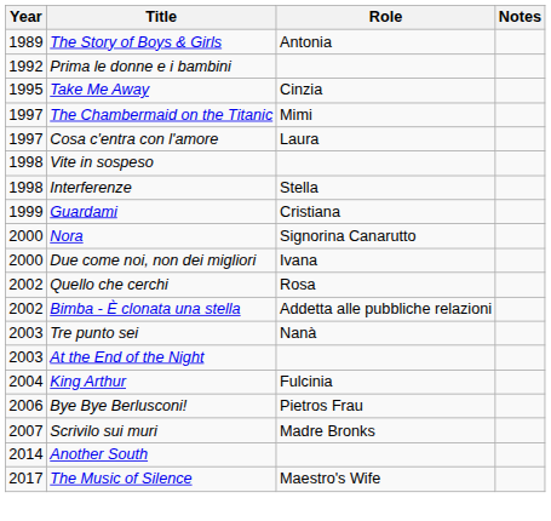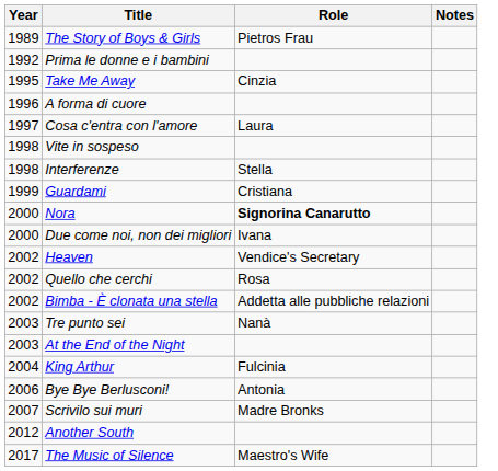The Story of Boys & Girls | Role: Antonia -> Pietros Frau
+ row: 1996 | A forma di cuore
- row: 1997 | The Chambermaid on the Titanic | Mimi
Nora | Role: normal -> bold
+ row: 2002 | Heaven | Vendice's Secretary
Bye Bye Berlusconi! | Role: Pietros Frau -> Antonia
Another South | Year: 2014 -> 2012
